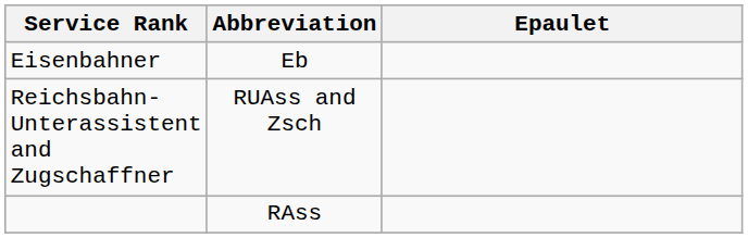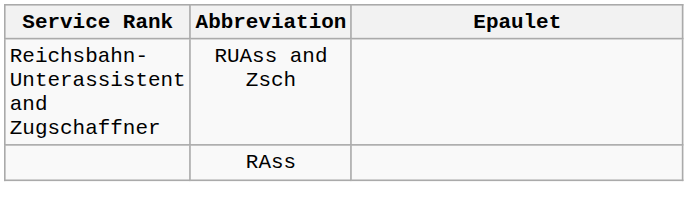- row: Eisenbahner | Eb
